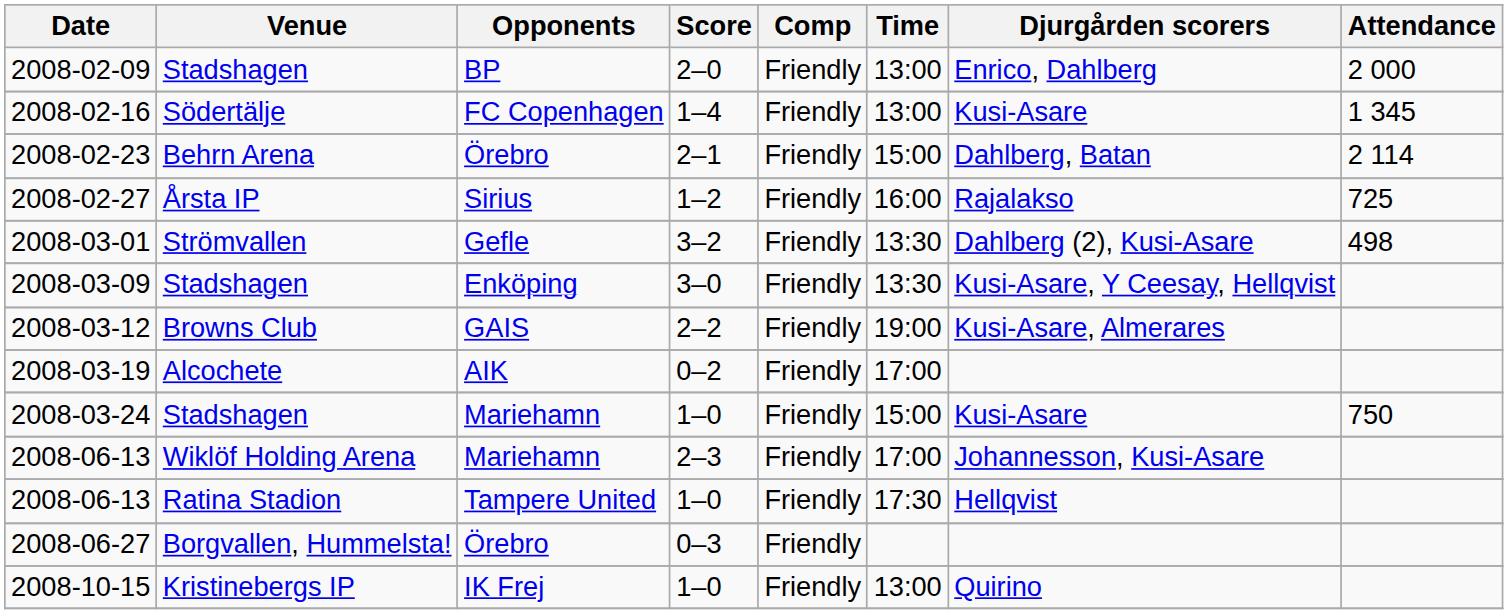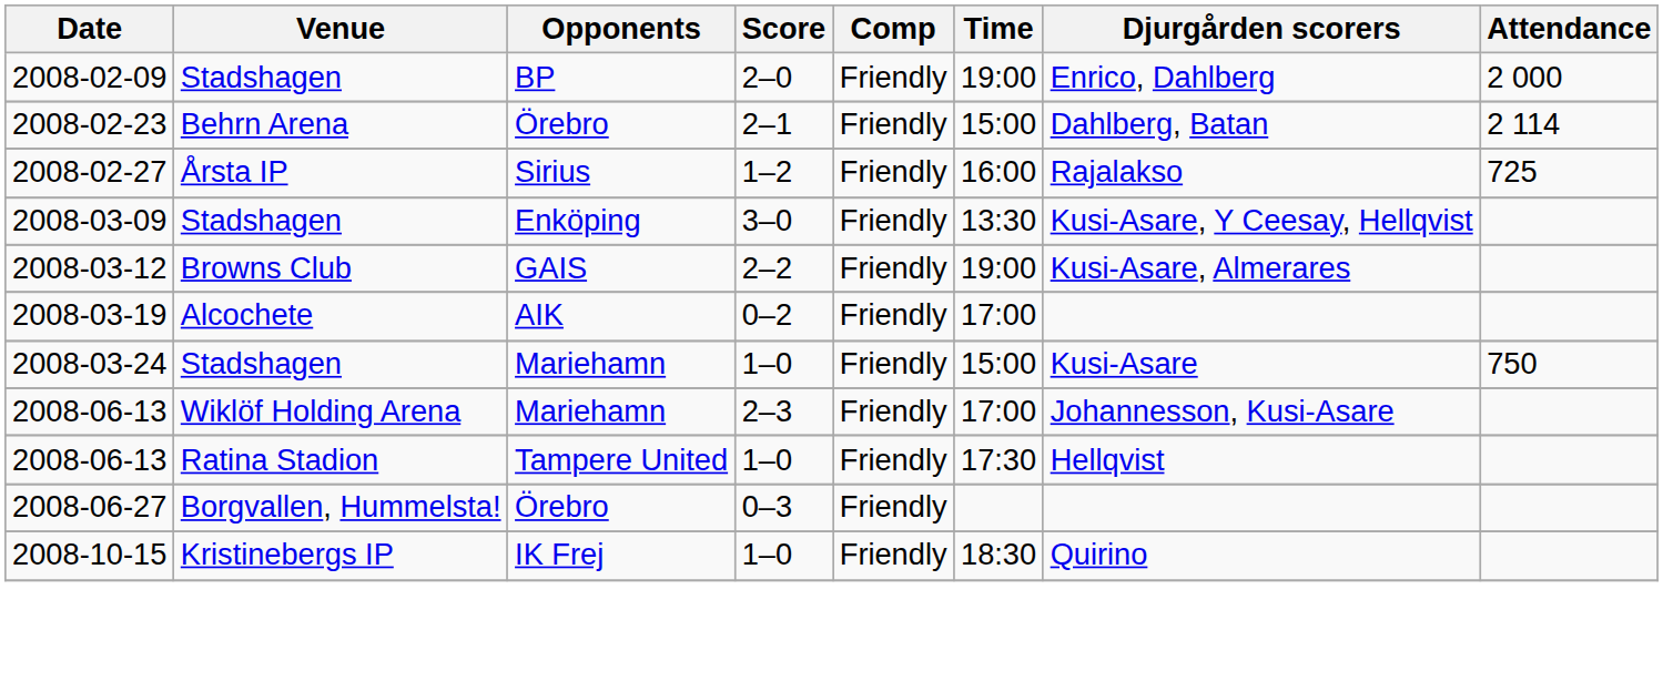2008-02-09 | Time: 13:00 -> 19:00
- row: 2008-02-16 | Södertälje | FC Copenhagen | 1–4 | Friendly | 13:00 | Kusi-Asare | 1 345
- row: 2008-03-01 | Strömvallen | Gefle | 3–2 | Friendly | 13:30 | Dahlberg (2), Kusi-Asare | 498
2008-10-15 | Time: 13:00 -> 18:30
